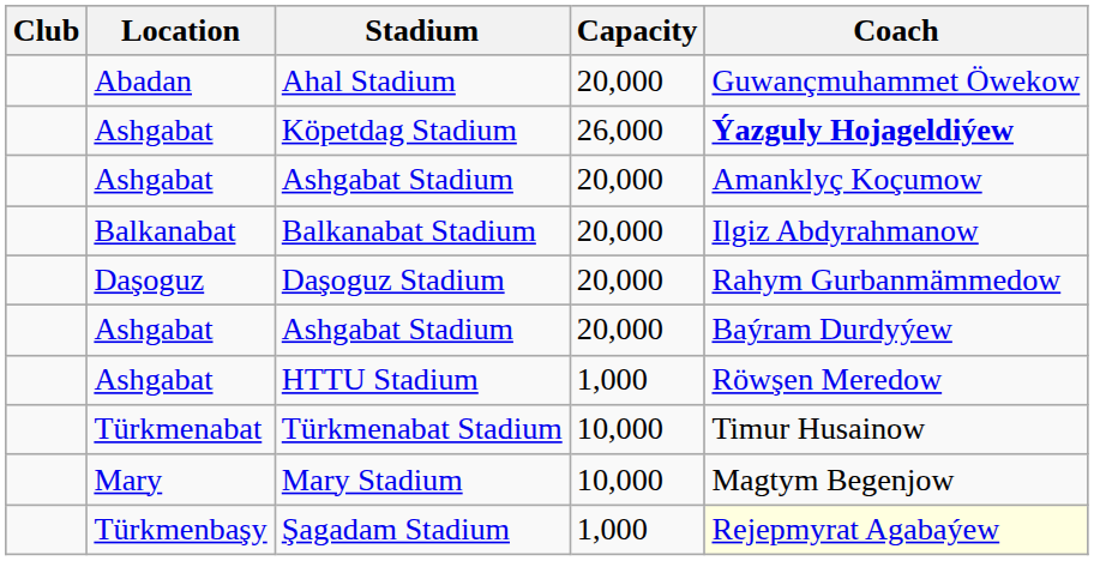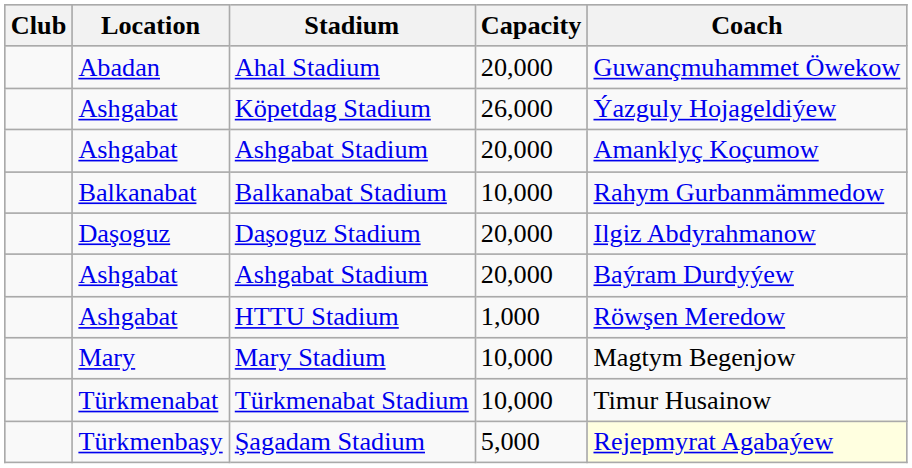Köpetdag Stadium | Coach: bold -> normal
Balkanabat Stadium | Capacity: 20,000 -> 10,000
Balkanabat Stadium | Coach: Ilgiz Abdyrahmanow -> Rahym Gurbanmämmedow
Daşoguz Stadium | Coach: Rahym Gurbanmämmedow -> Ilgiz Abdyrahmanow
rows swapped: Türkmenabat Stadium <-> Mary Stadium
Şagadam Stadium | Capacity: 1,000 -> 5,000
